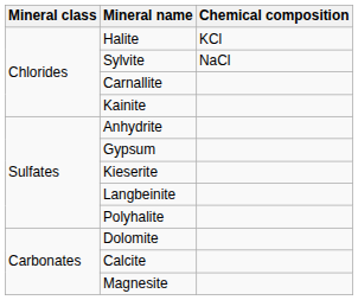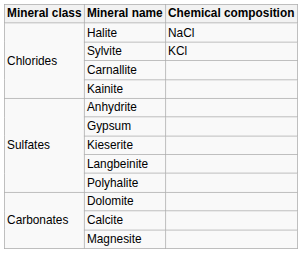Halite | Chemical composition: KCl -> NaCl
Sylvite | Chemical composition: NaCl -> KCl
